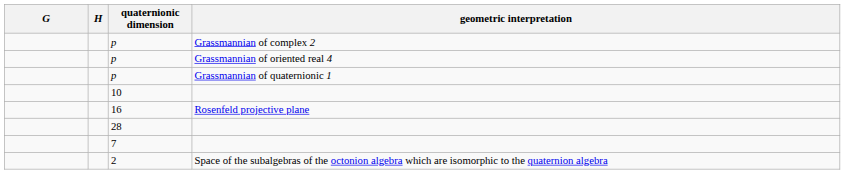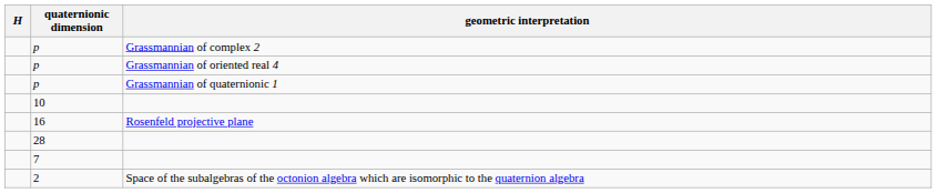- column: G
